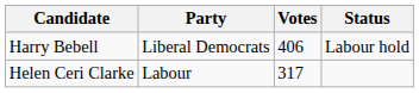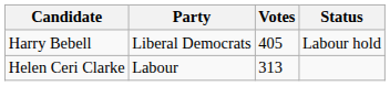Harry Bebell | Votes: 406 -> 405
Helen Ceri Clarke | Votes: 317 -> 313
